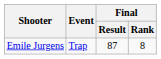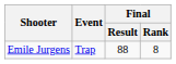Emile Jurgens | Final / Result: 87 -> 88
